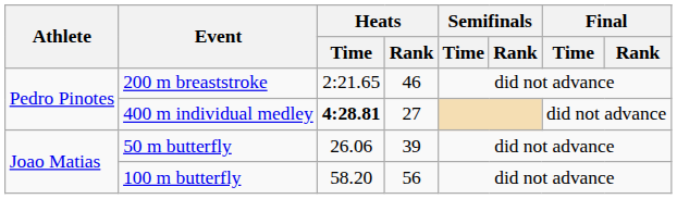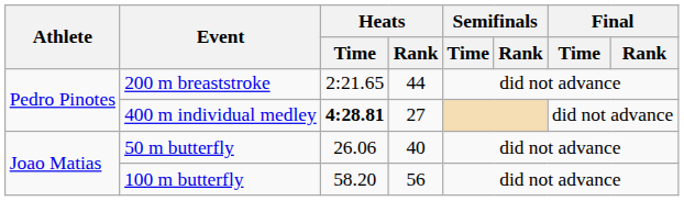200 m breaststroke | Heats / Rank: 46 -> 44
50 m butterfly | Heats / Rank: 39 -> 40
